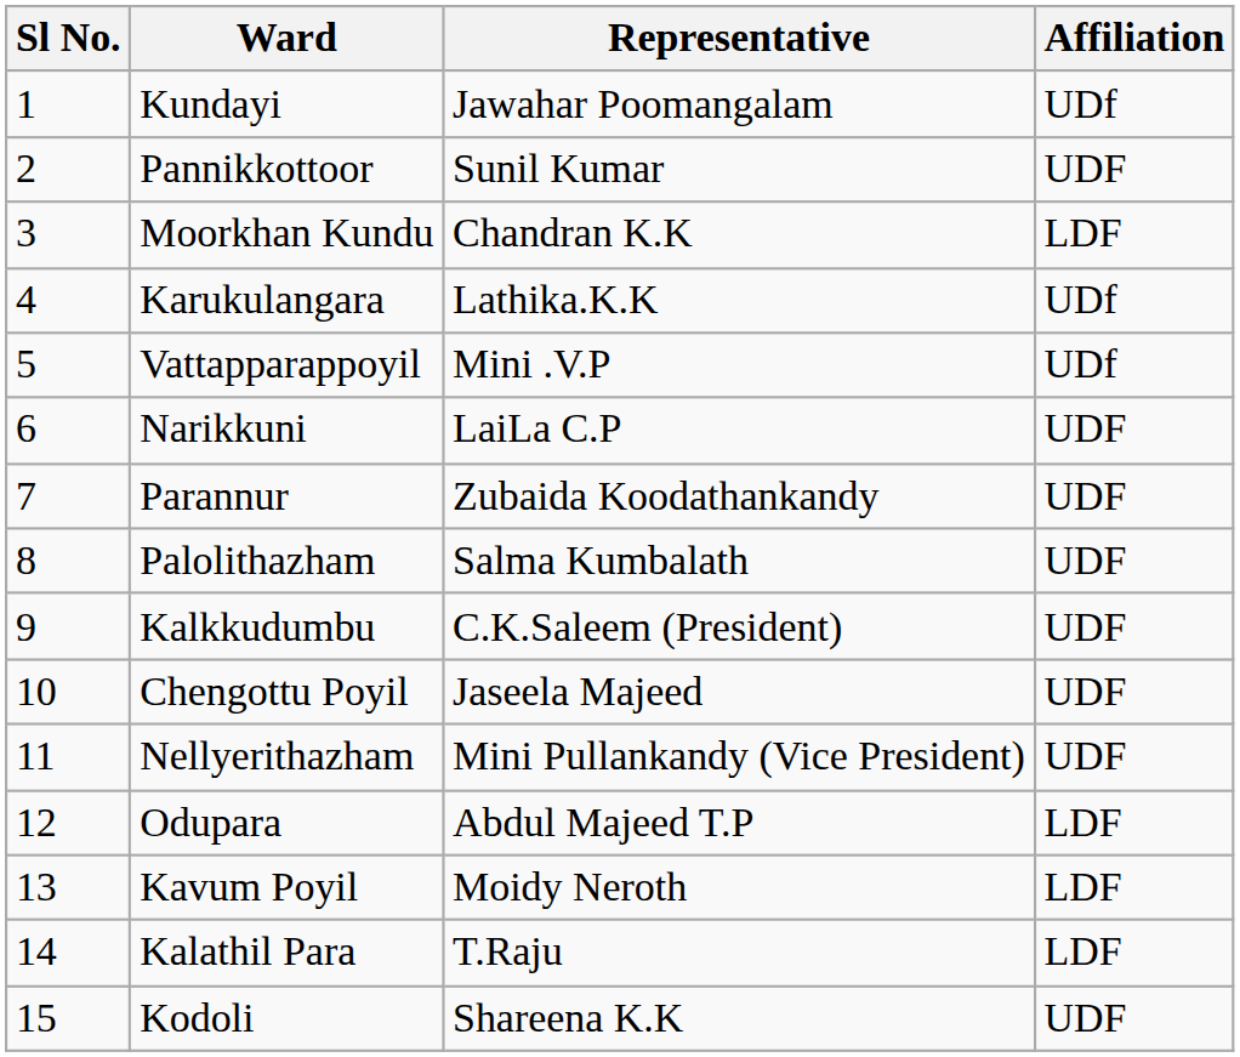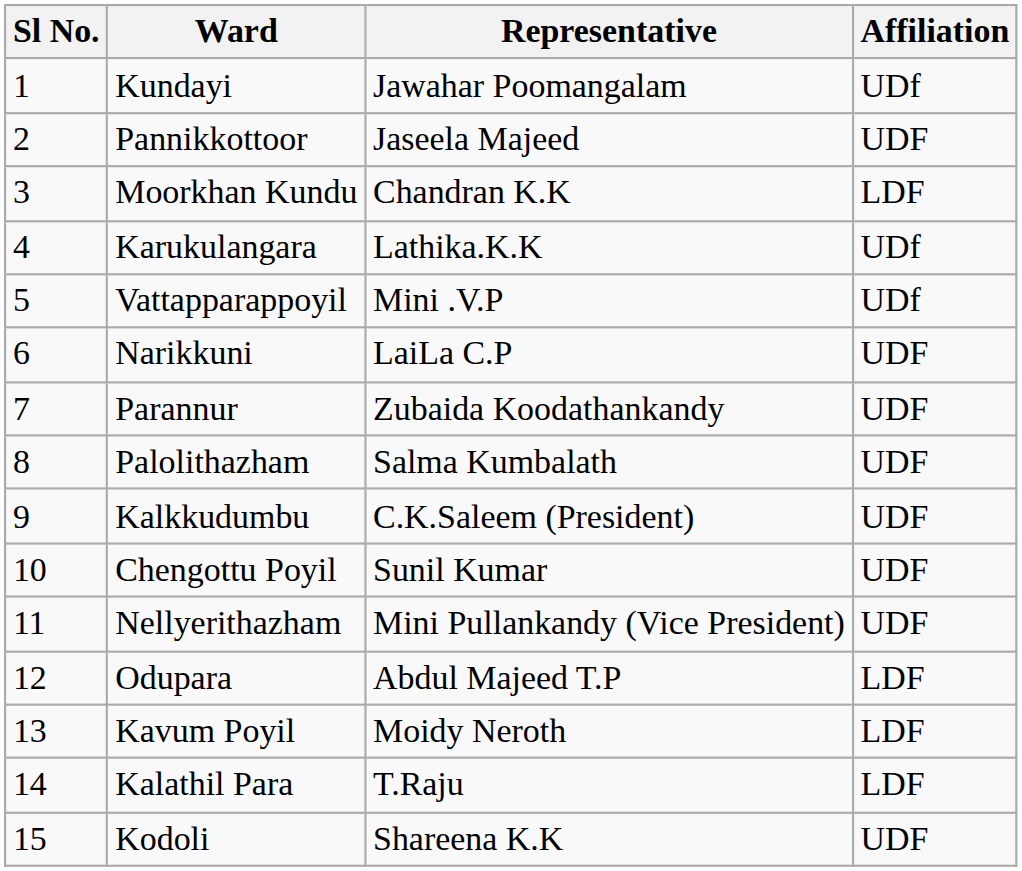Pannikkottoor | Representative: Sunil Kumar -> Jaseela Majeed
Chengottu Poyil | Representative: Jaseela Majeed -> Sunil Kumar
